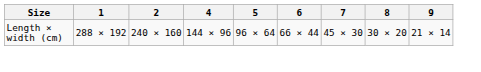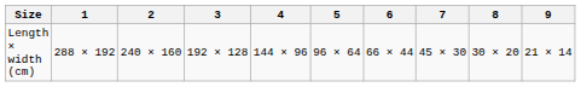+ column: 3 | 192 × 128
